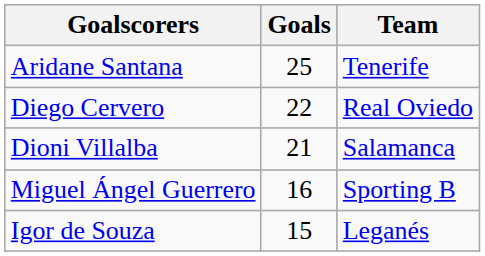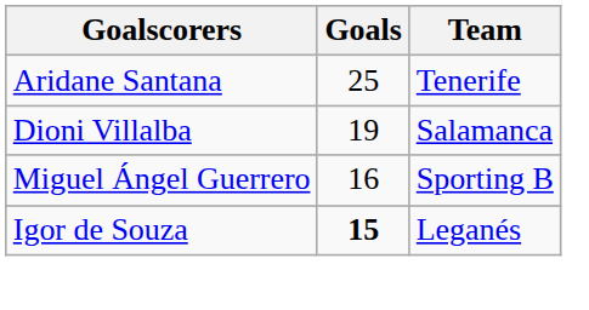- row: Diego Cervero | 22 | Real Oviedo
Dioni Villalba | Goals: 21 -> 19
Igor de Souza | Goals: normal -> bold
